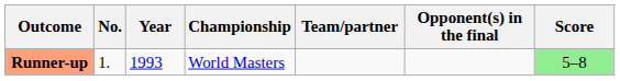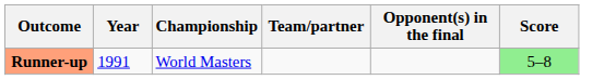- column: No. | 1.
Runner-up | Year: 1993 -> 1991
